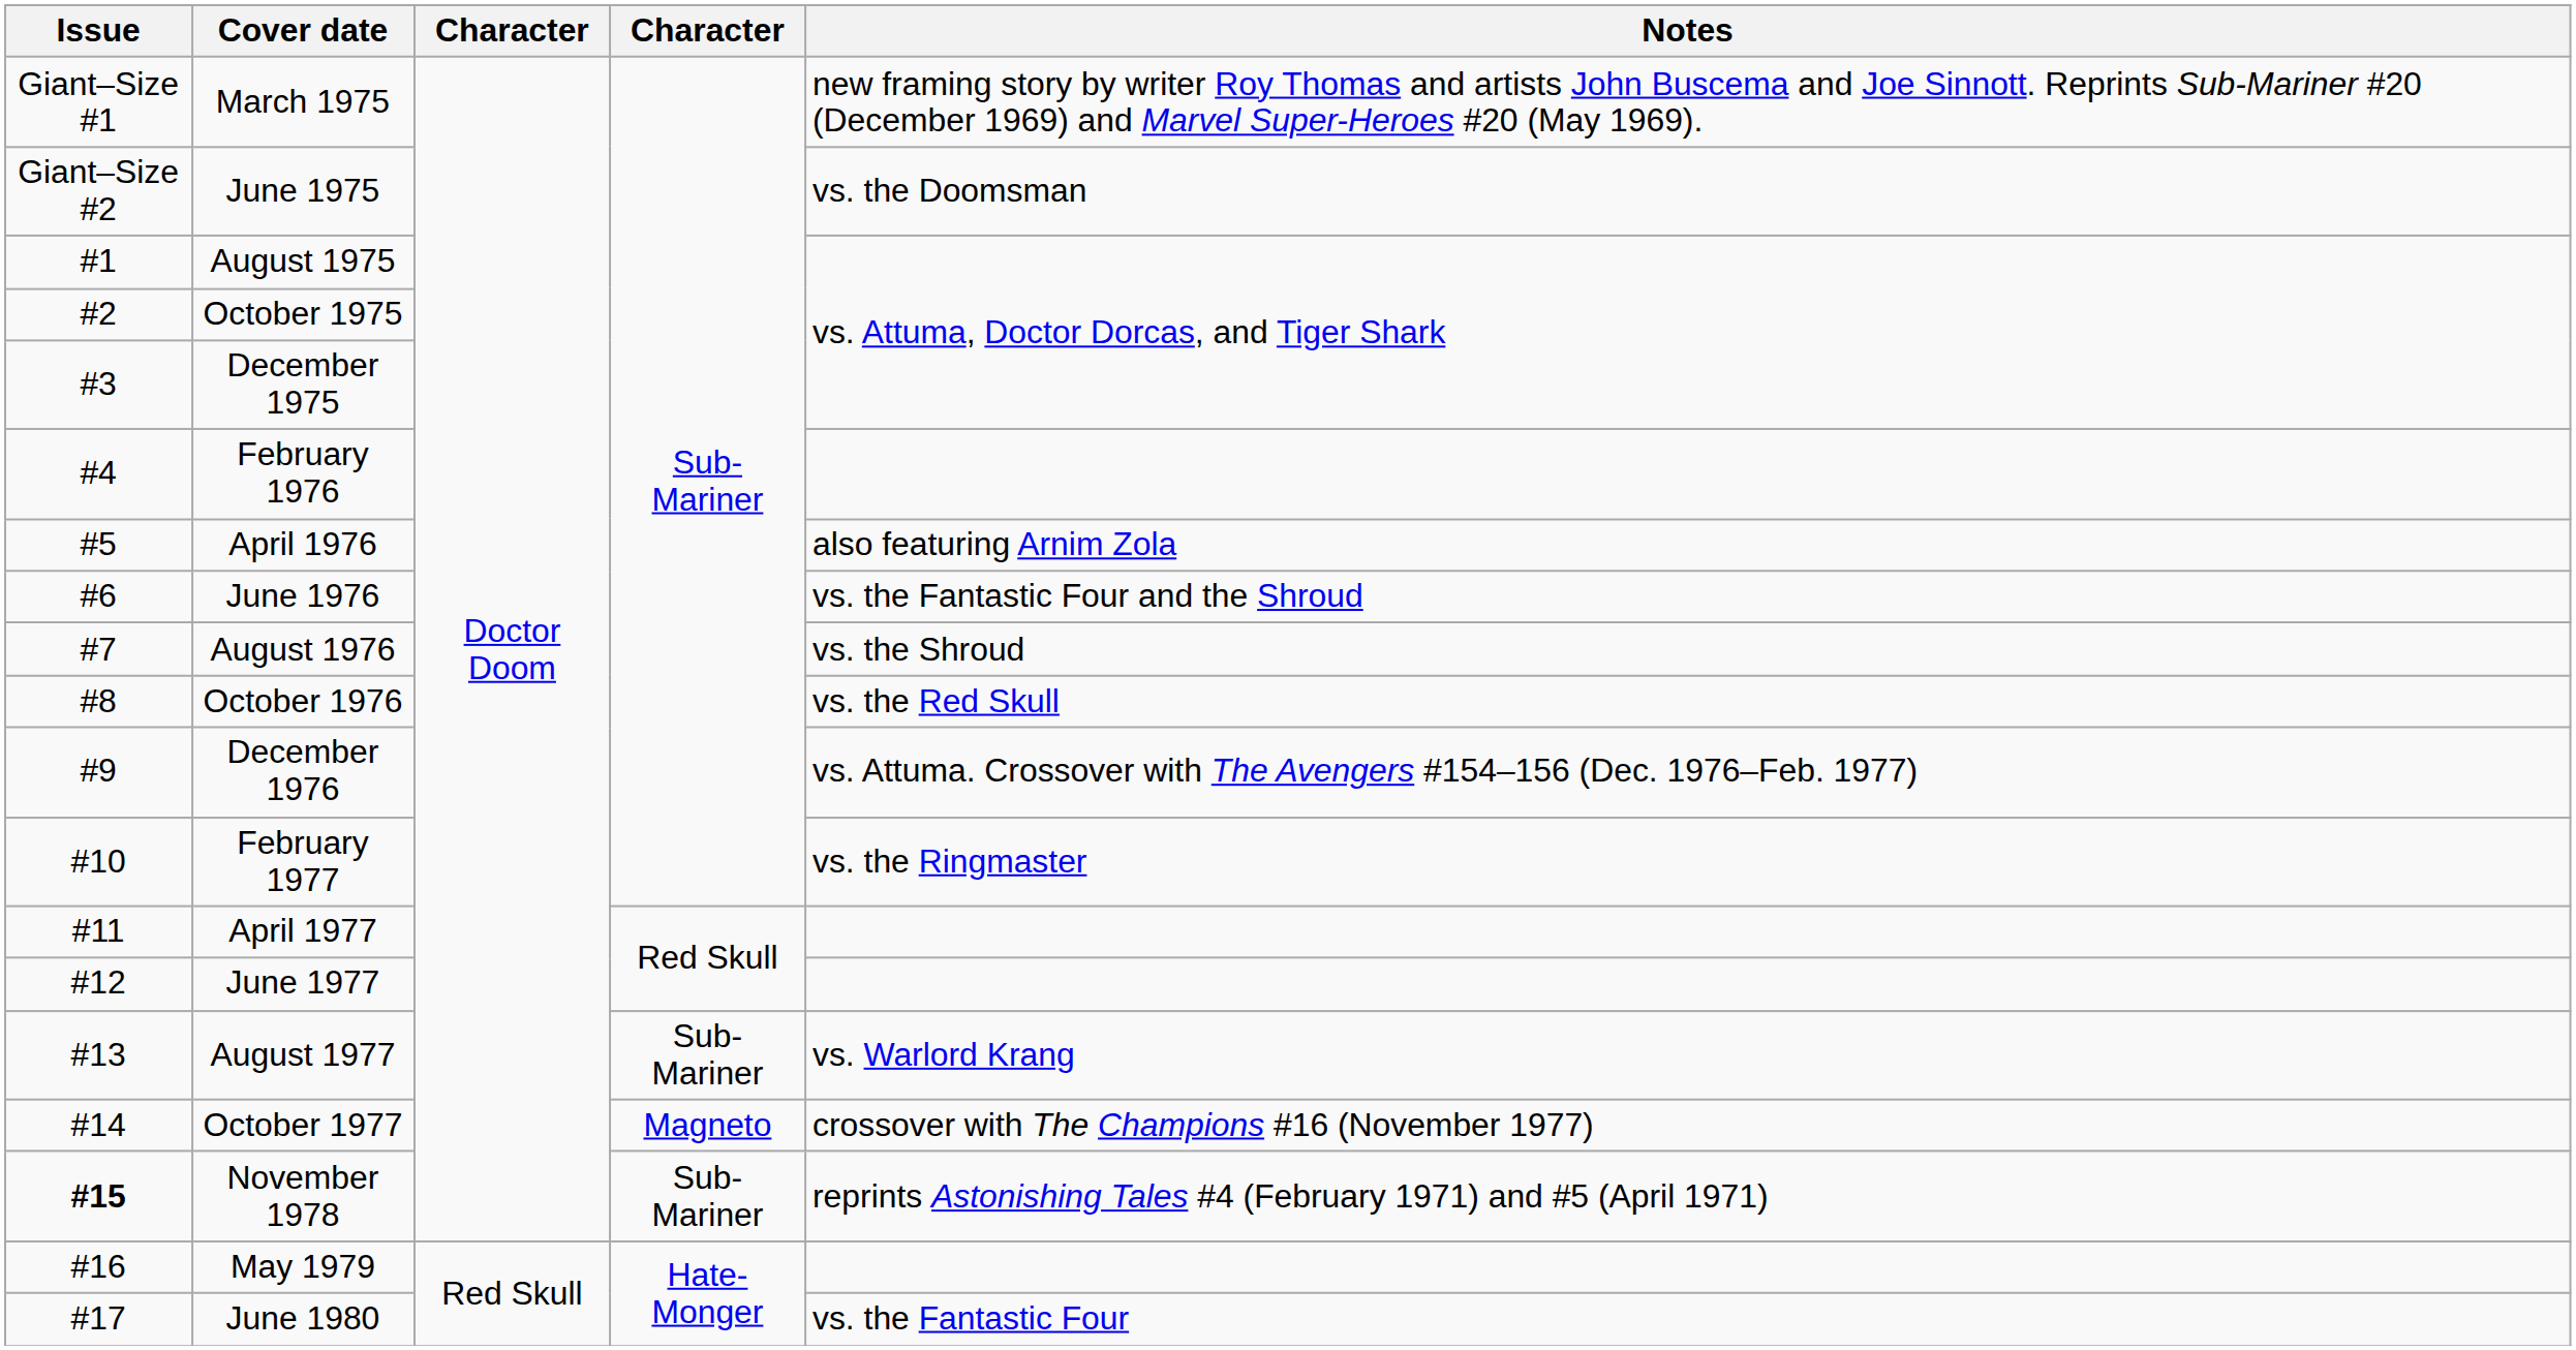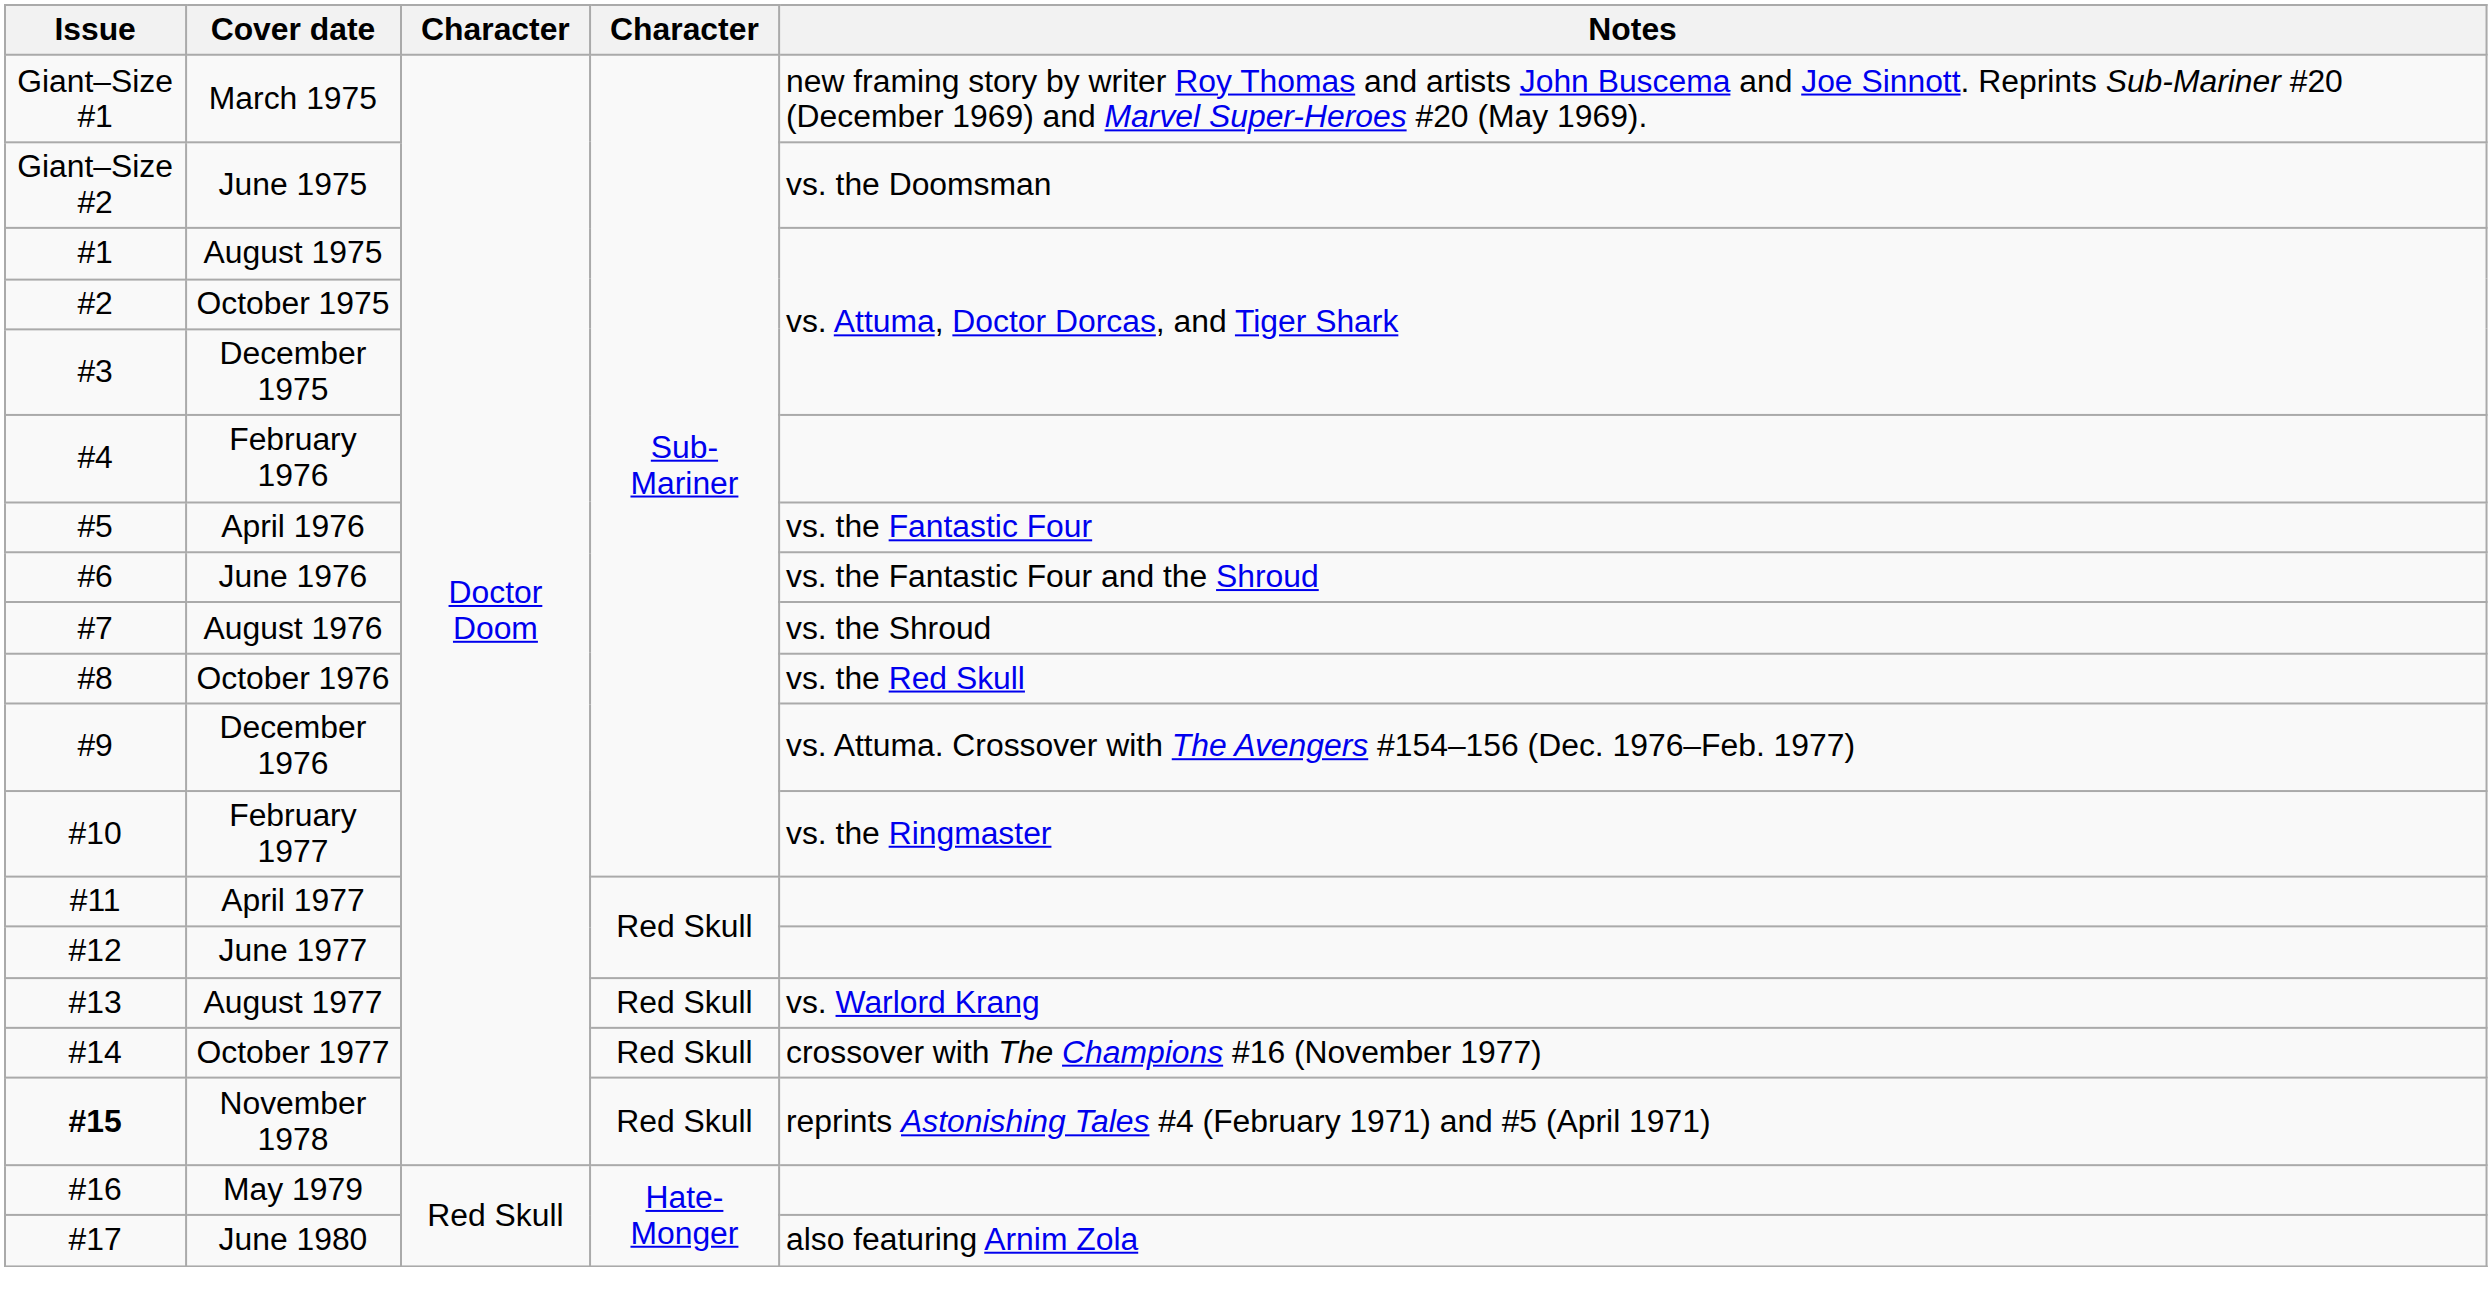April 1976 | Notes: also featuring Arnim Zola -> vs. the Fantastic Four
August 1977 | column 4: Sub-Mariner -> Red Skull
October 1977 | column 4: Magneto -> Red Skull
November 1978 | column 4: Sub-Mariner -> Red Skull
June 1980 | Notes: vs. the Fantastic Four -> also featuring Arnim Zola
